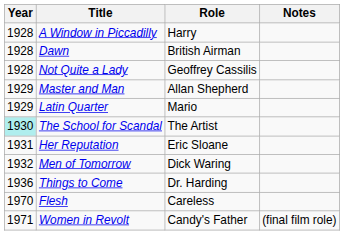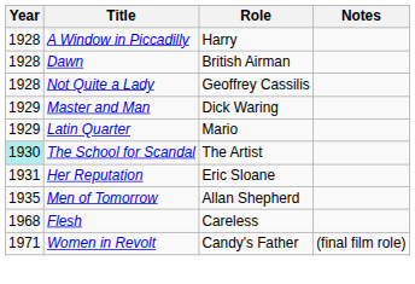Master and Man | Role: Allan Shepherd -> Dick Waring
Men of Tomorrow | Year: 1932 -> 1935
Men of Tomorrow | Role: Dick Waring -> Allan Shepherd
- row: 1936 | Things to Come | Dr. Harding
Flesh | Year: 1970 -> 1968
